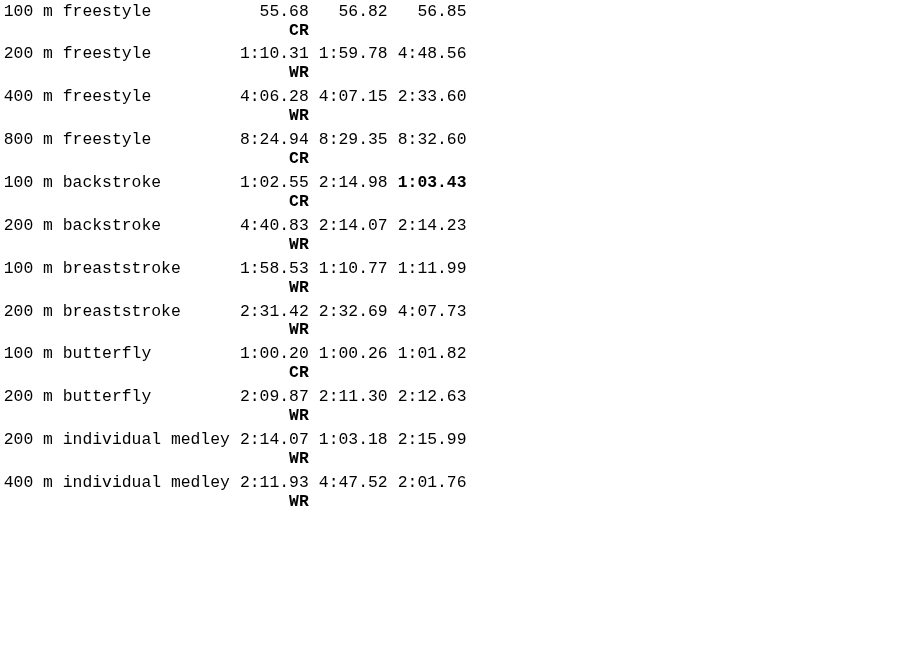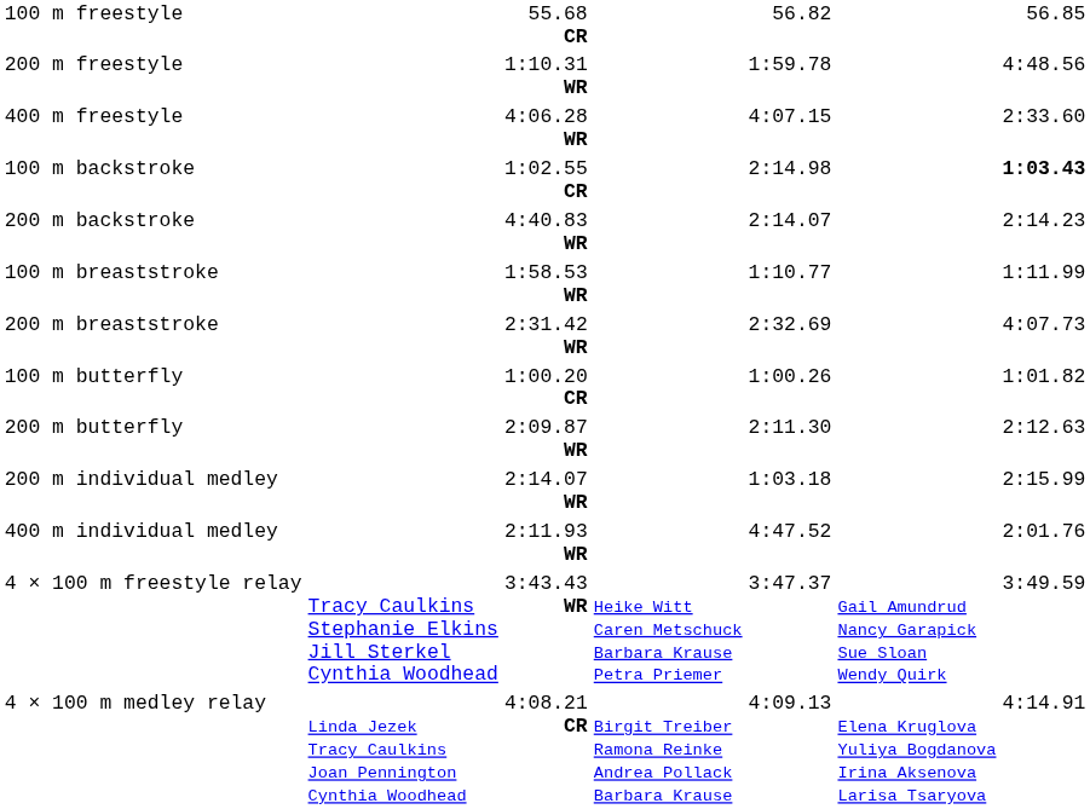- row: 800 m freestyle | 8:24.94 CR | 8:29.35 | 8:32.60
+ row: 4 × 100 m freestyle relay | Tracy Caulkins Stephanie Elkins Jill Sterkel Cynthia Woodhead | 3:43.43 WR | Heike Witt Caren Metschuck Barbara Krause Petra Priemer | 3:47.37 | Gail Amundrud Nancy Garapick Sue Sloan Wendy Quirk | 3:49.59
+ row: 4 × 100 m medley relay | Linda Jezek Tracy Caulkins Joan Pennington Cynthia Woodhead | 4:08.21 CR | Birgit Treiber Ramona Reinke Andrea Pollack Barbara Krause | 4:09.13 | Elena Kruglova Yuliya Bogdanova Irina Aksenova Larisa Tsaryova | 4:14.91
